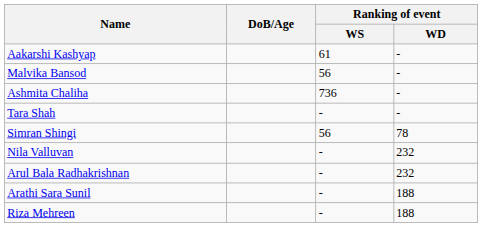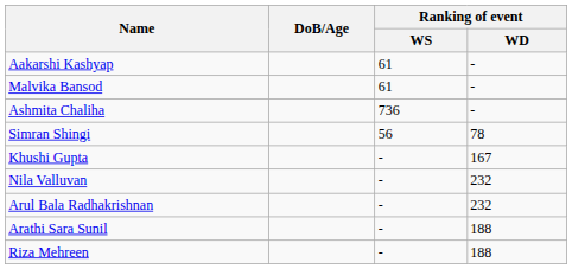Malvika Bansod | Ranking of event / WS: 56 -> 61
- row: Tara Shah | - | -
+ row: Khushi Gupta | - | 167
